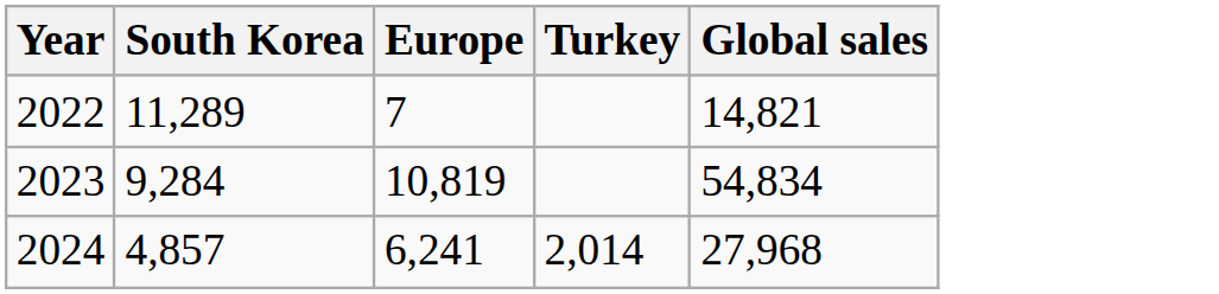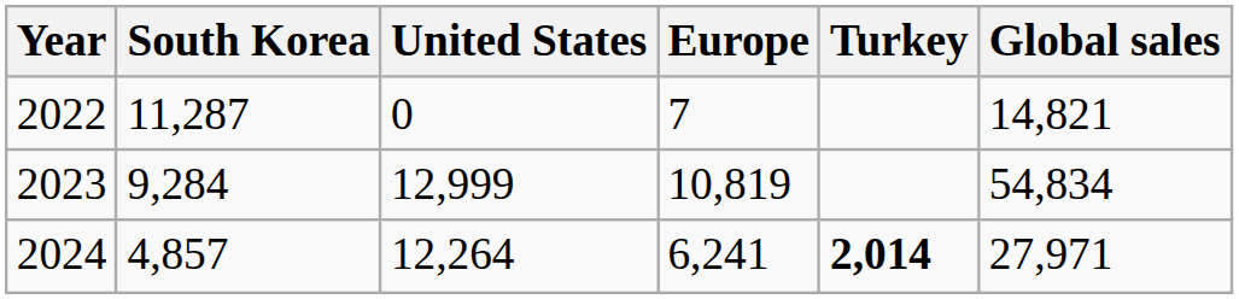+ column: United States | 0 | 12,999 | 12,264
2022 | South Korea: 11,289 -> 11,287
2024 | Turkey: normal -> bold
2024 | Global sales: 27,968 -> 27,971
